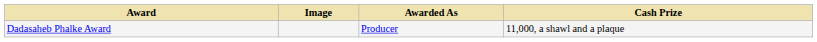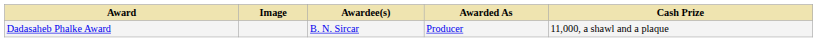+ column: Awardee(s) | B. N. Sircar
